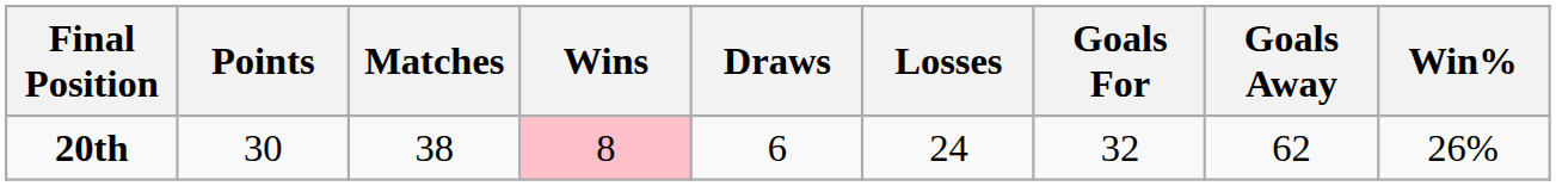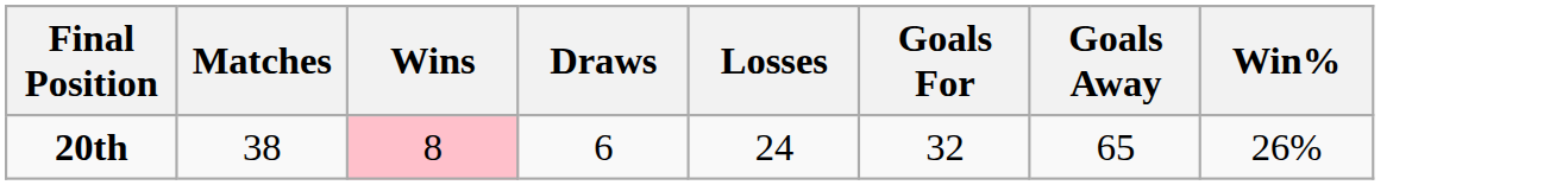- column: Points | 30
20th | Goals Away: 62 -> 65
